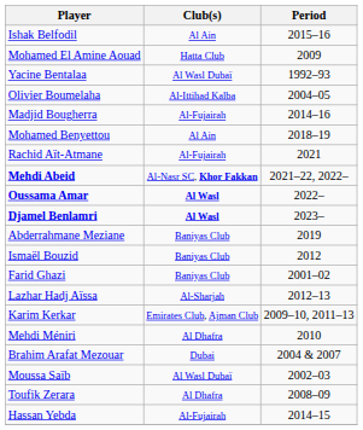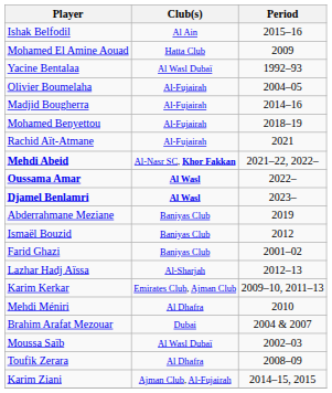Olivier Boumelaha | Club(s): Al-Ittihad Kalba -> Al-Fujairah
Mohamed Benyettou | Club(s): Al Ain -> Al-Fujairah
- row: Hassan Yebda | Al-Fujairah | 2014–15
+ row: Karim Ziani | Ajman Club, Al-Fujairah | 2014–15, 2015
